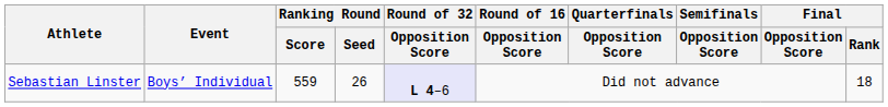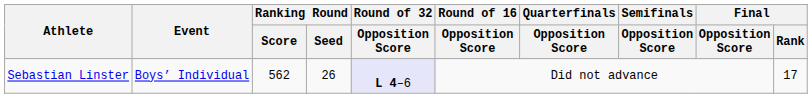Sebastian Linster | Ranking Round / Score: 559 -> 562
Sebastian Linster | Final / Rank: 18 -> 17
